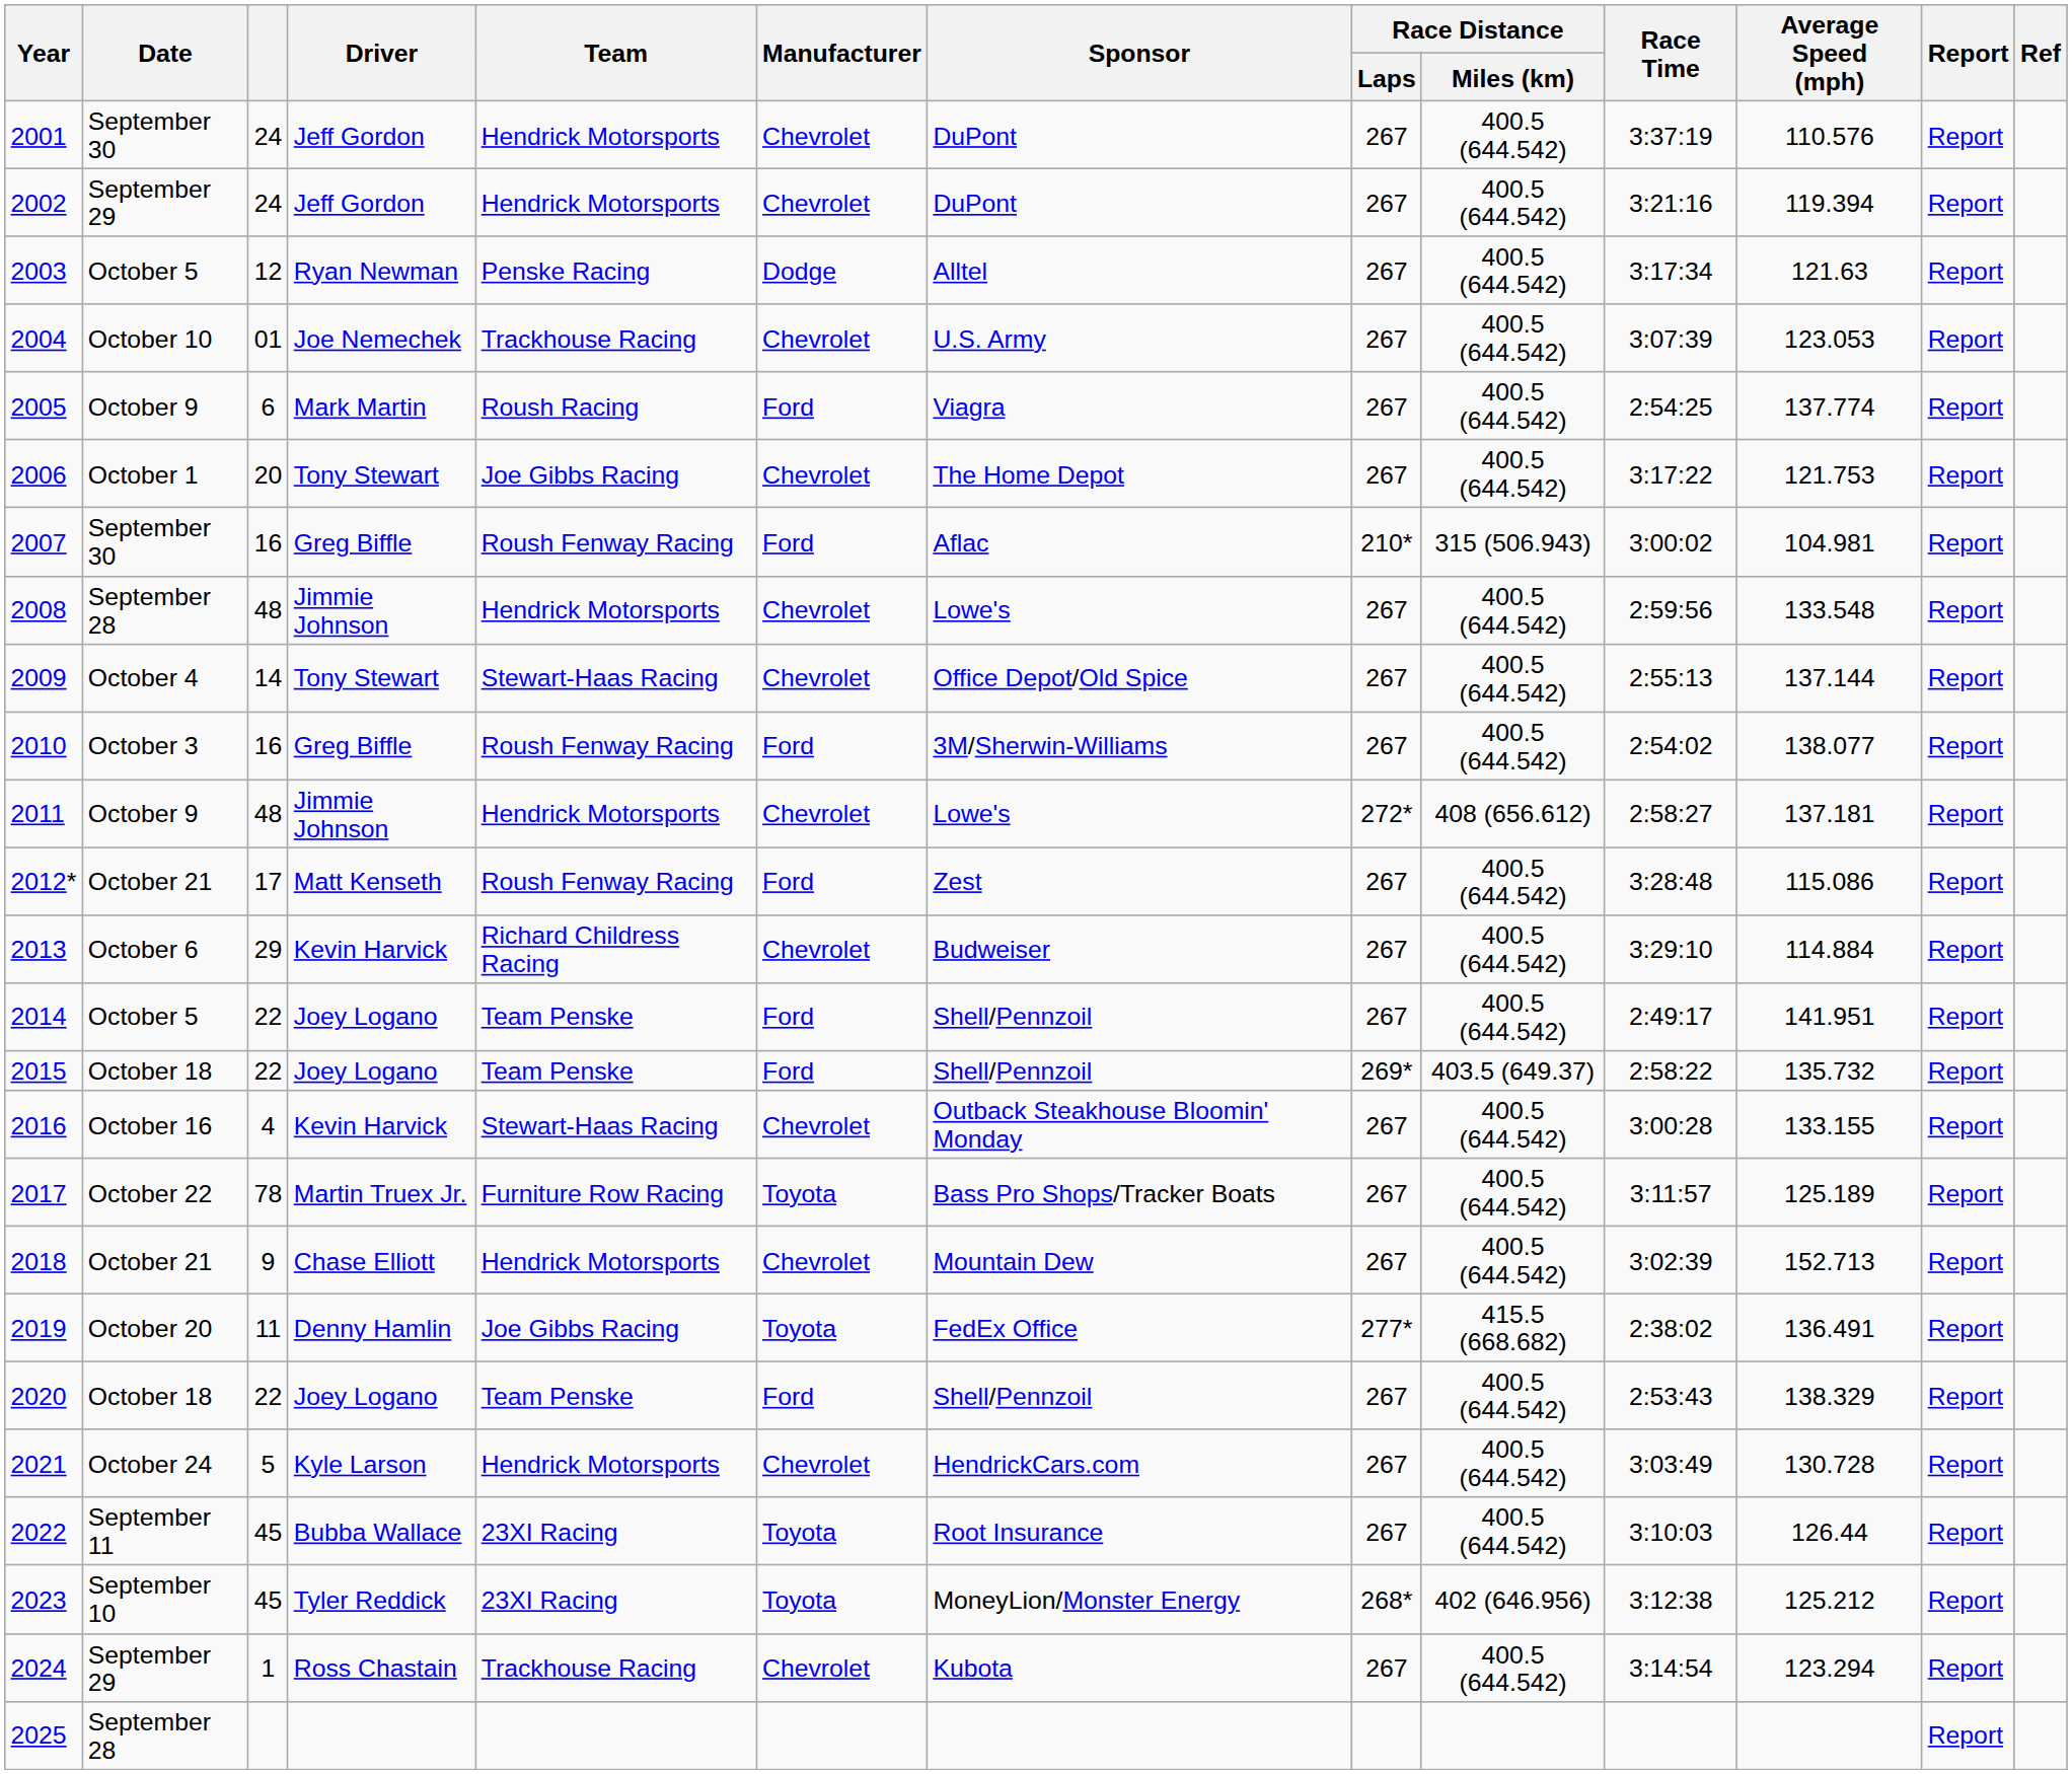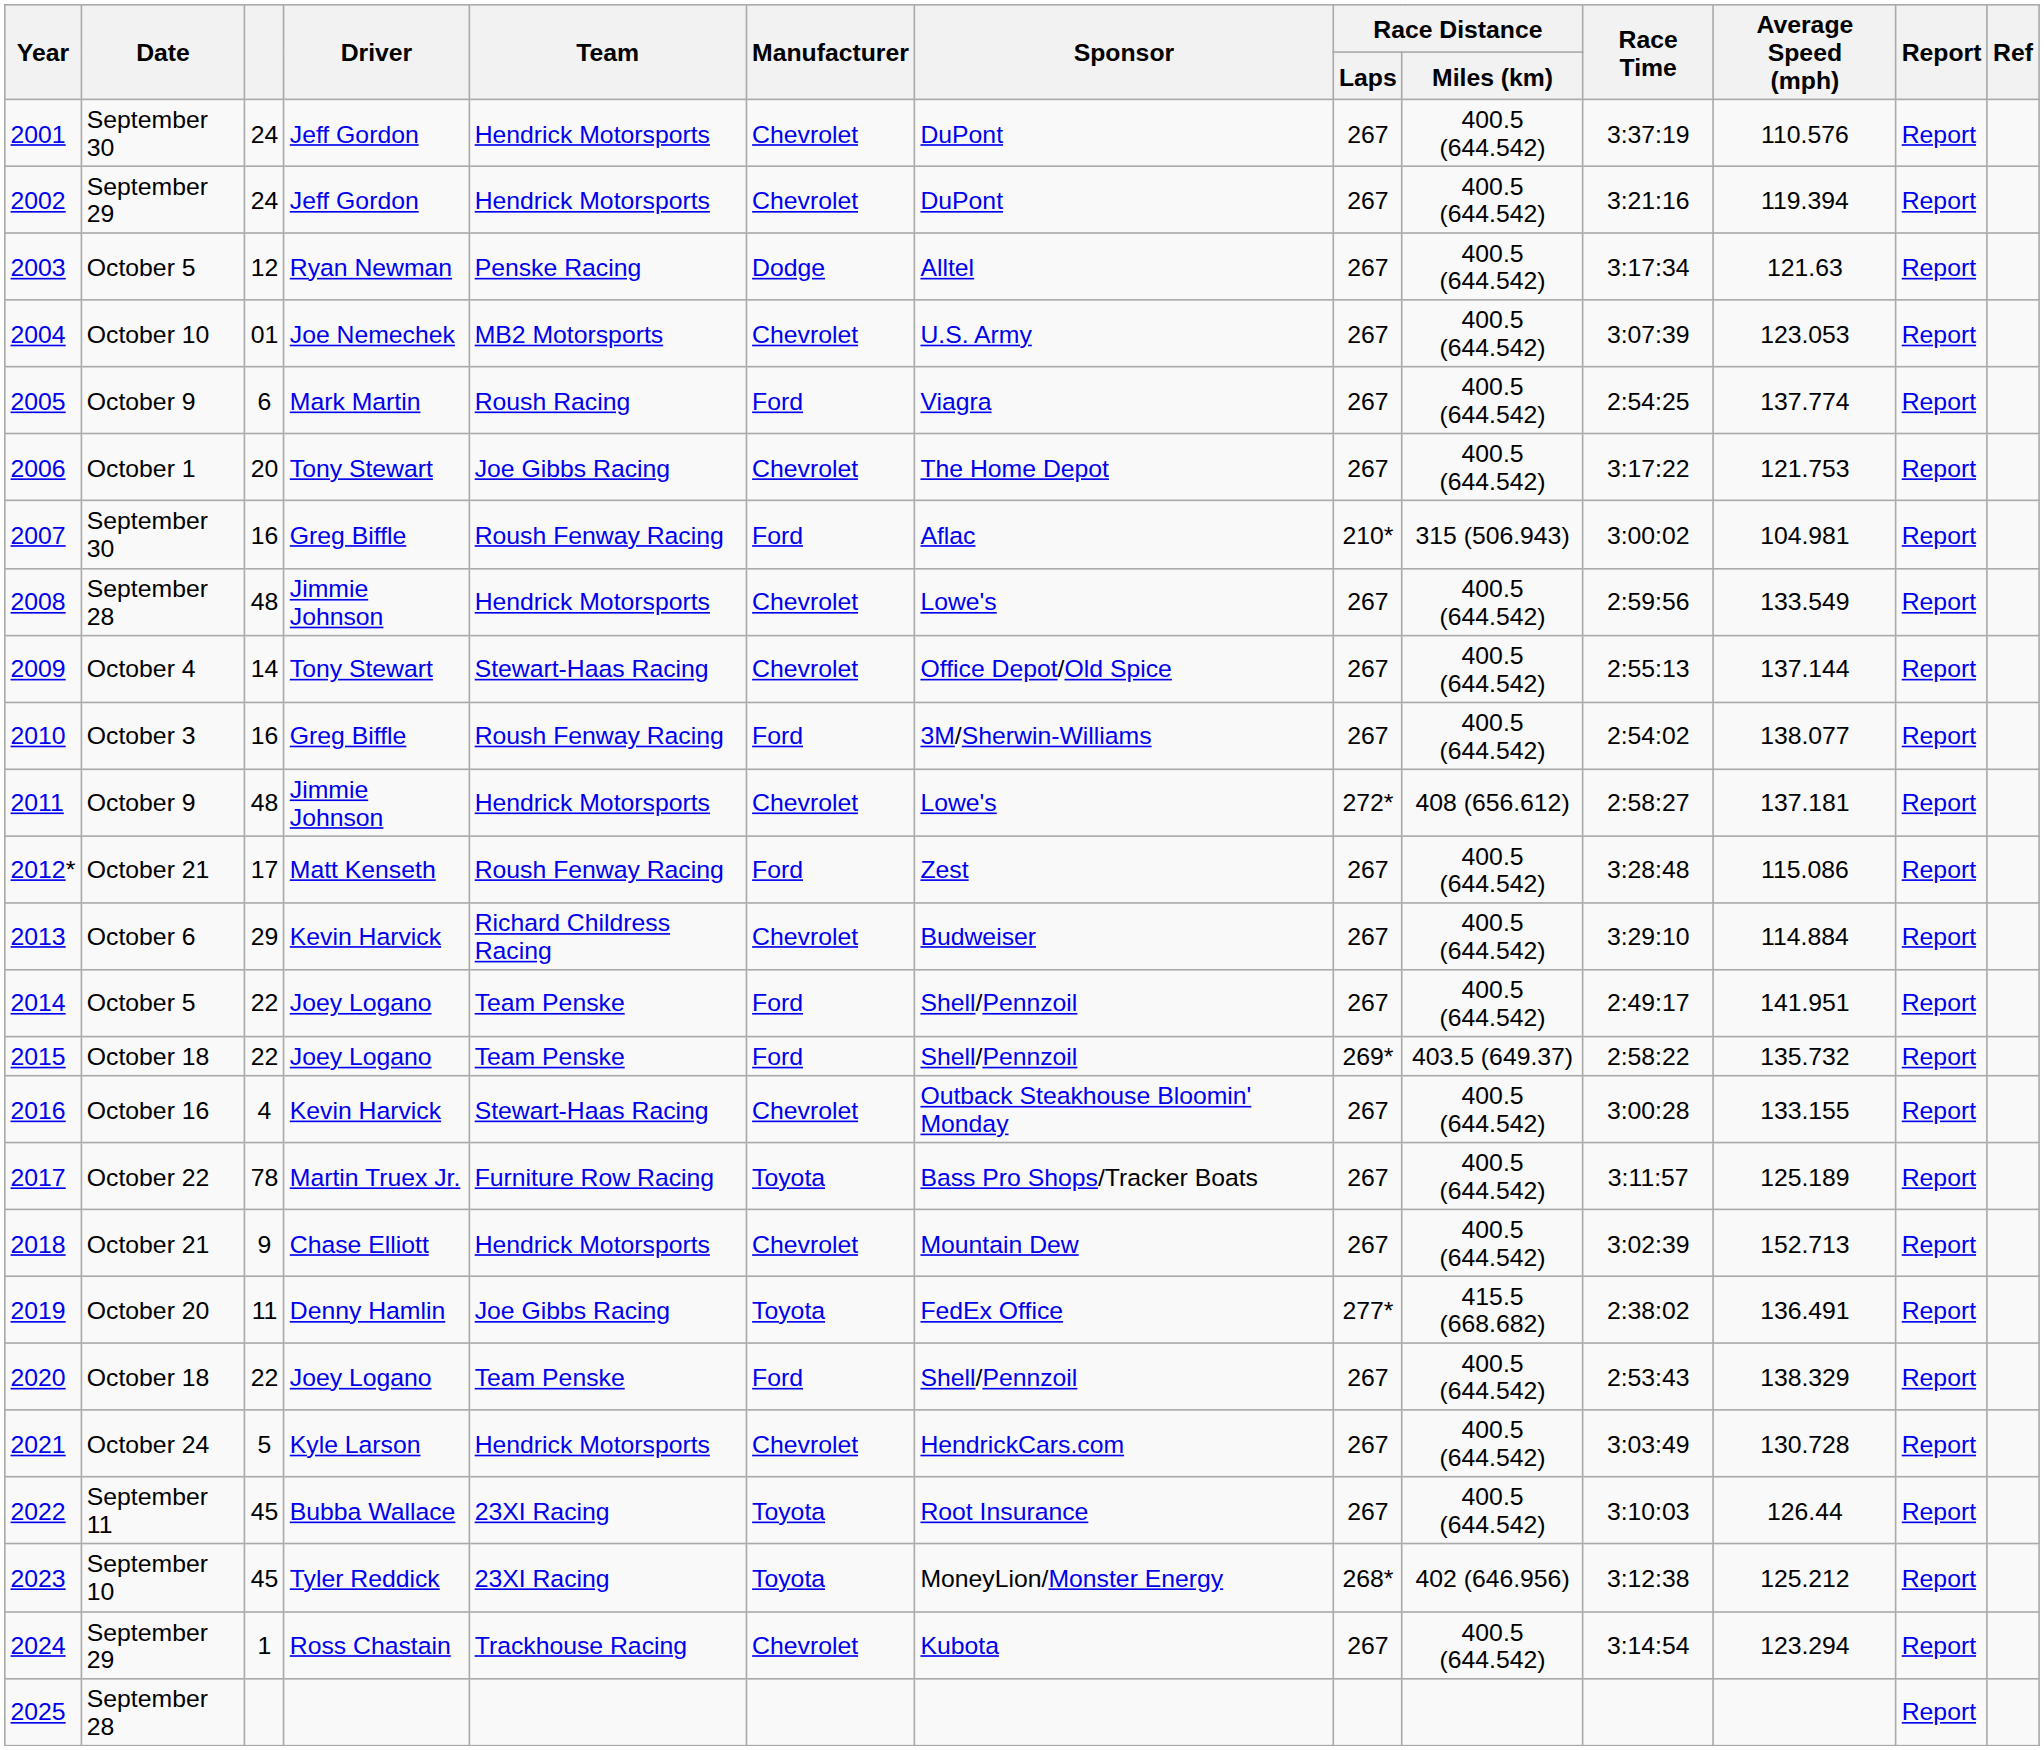2004 | Team: Trackhouse Racing -> MB2 Motorsports
2008 | Average Speed (mph): 133.548 -> 133.549
